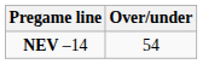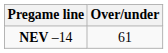NEV –14 | Over/under: 54 -> 61
